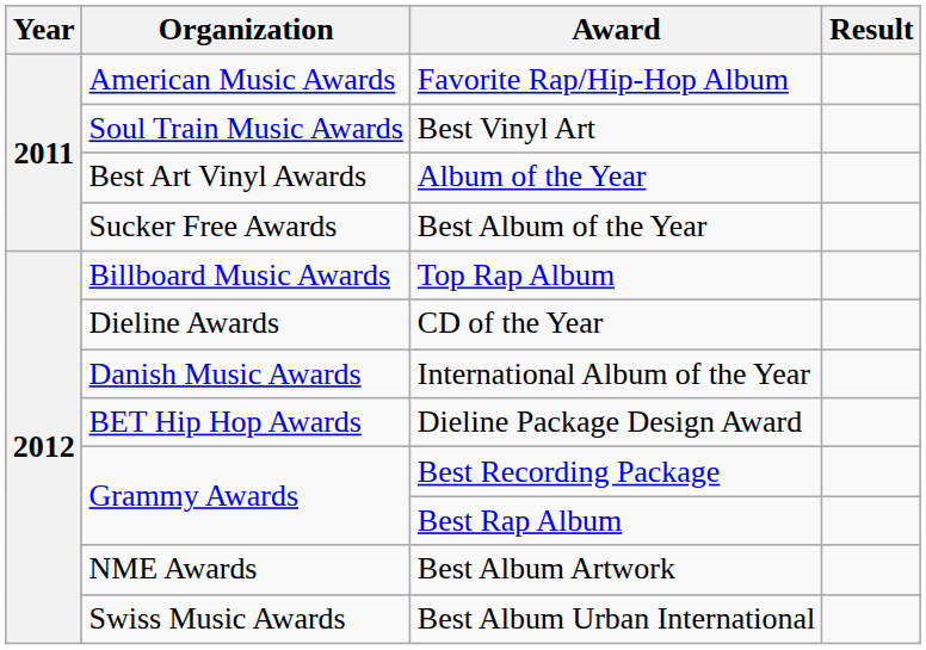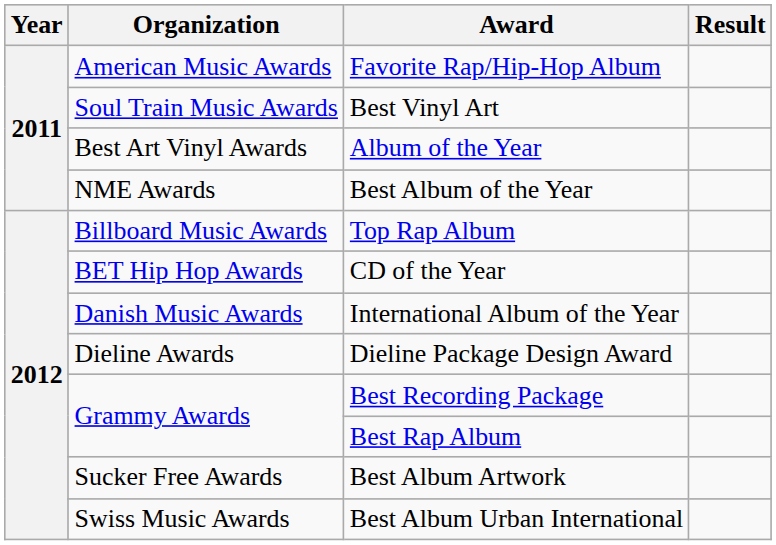Best Album of the Year | Organization: Sucker Free Awards -> NME Awards
CD of the Year | Organization: Dieline Awards -> BET Hip Hop Awards
Dieline Package Design Award | Organization: BET Hip Hop Awards -> Dieline Awards
Best Album Artwork | Organization: NME Awards -> Sucker Free Awards
